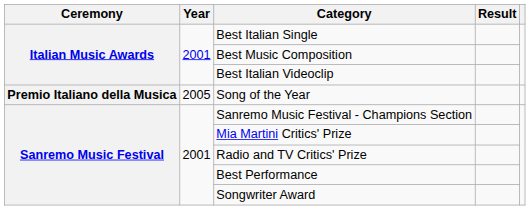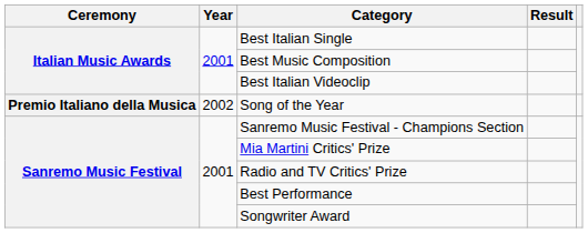Song of the Year | Year: 2005 -> 2002
